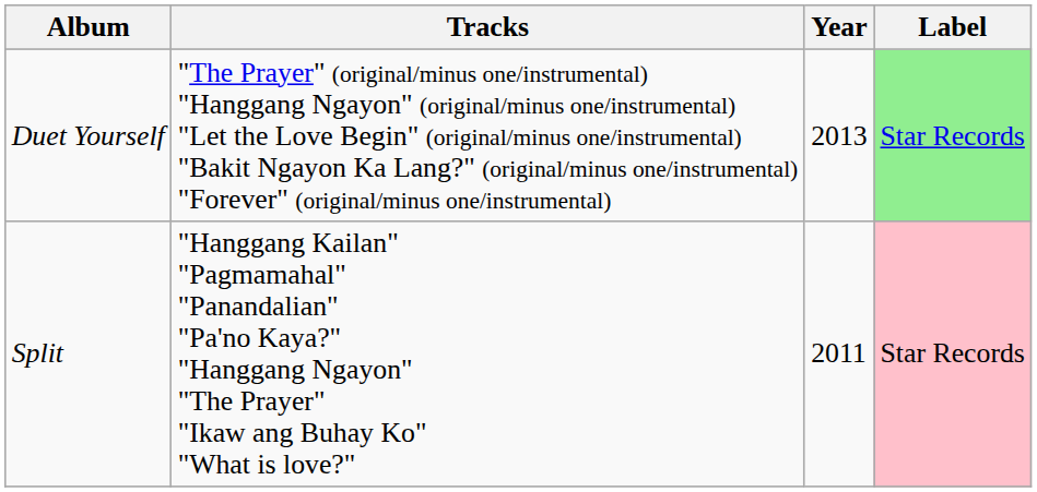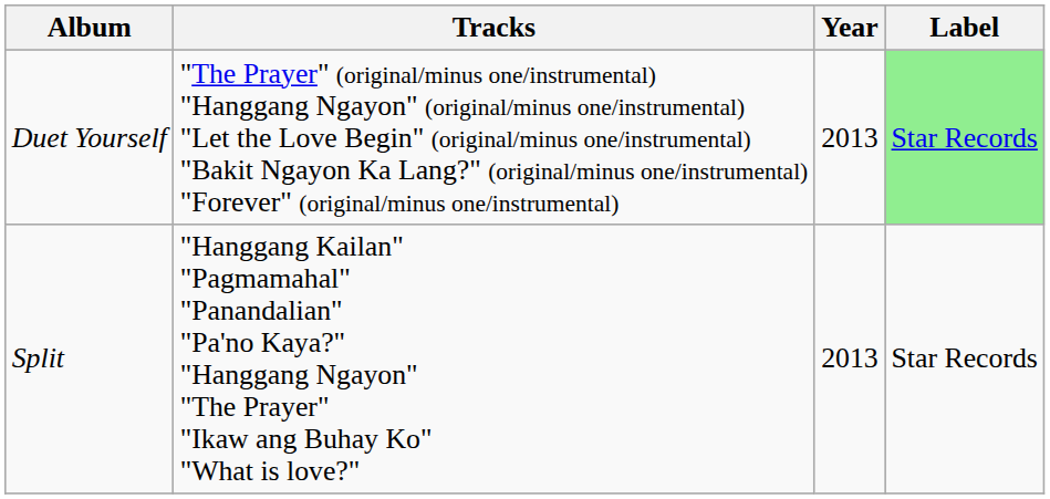Split | Year: 2011 -> 2013
Split | Label: pink background -> no background
